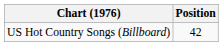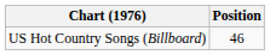US Hot Country Songs (Billboard) | Position: 42 -> 46
